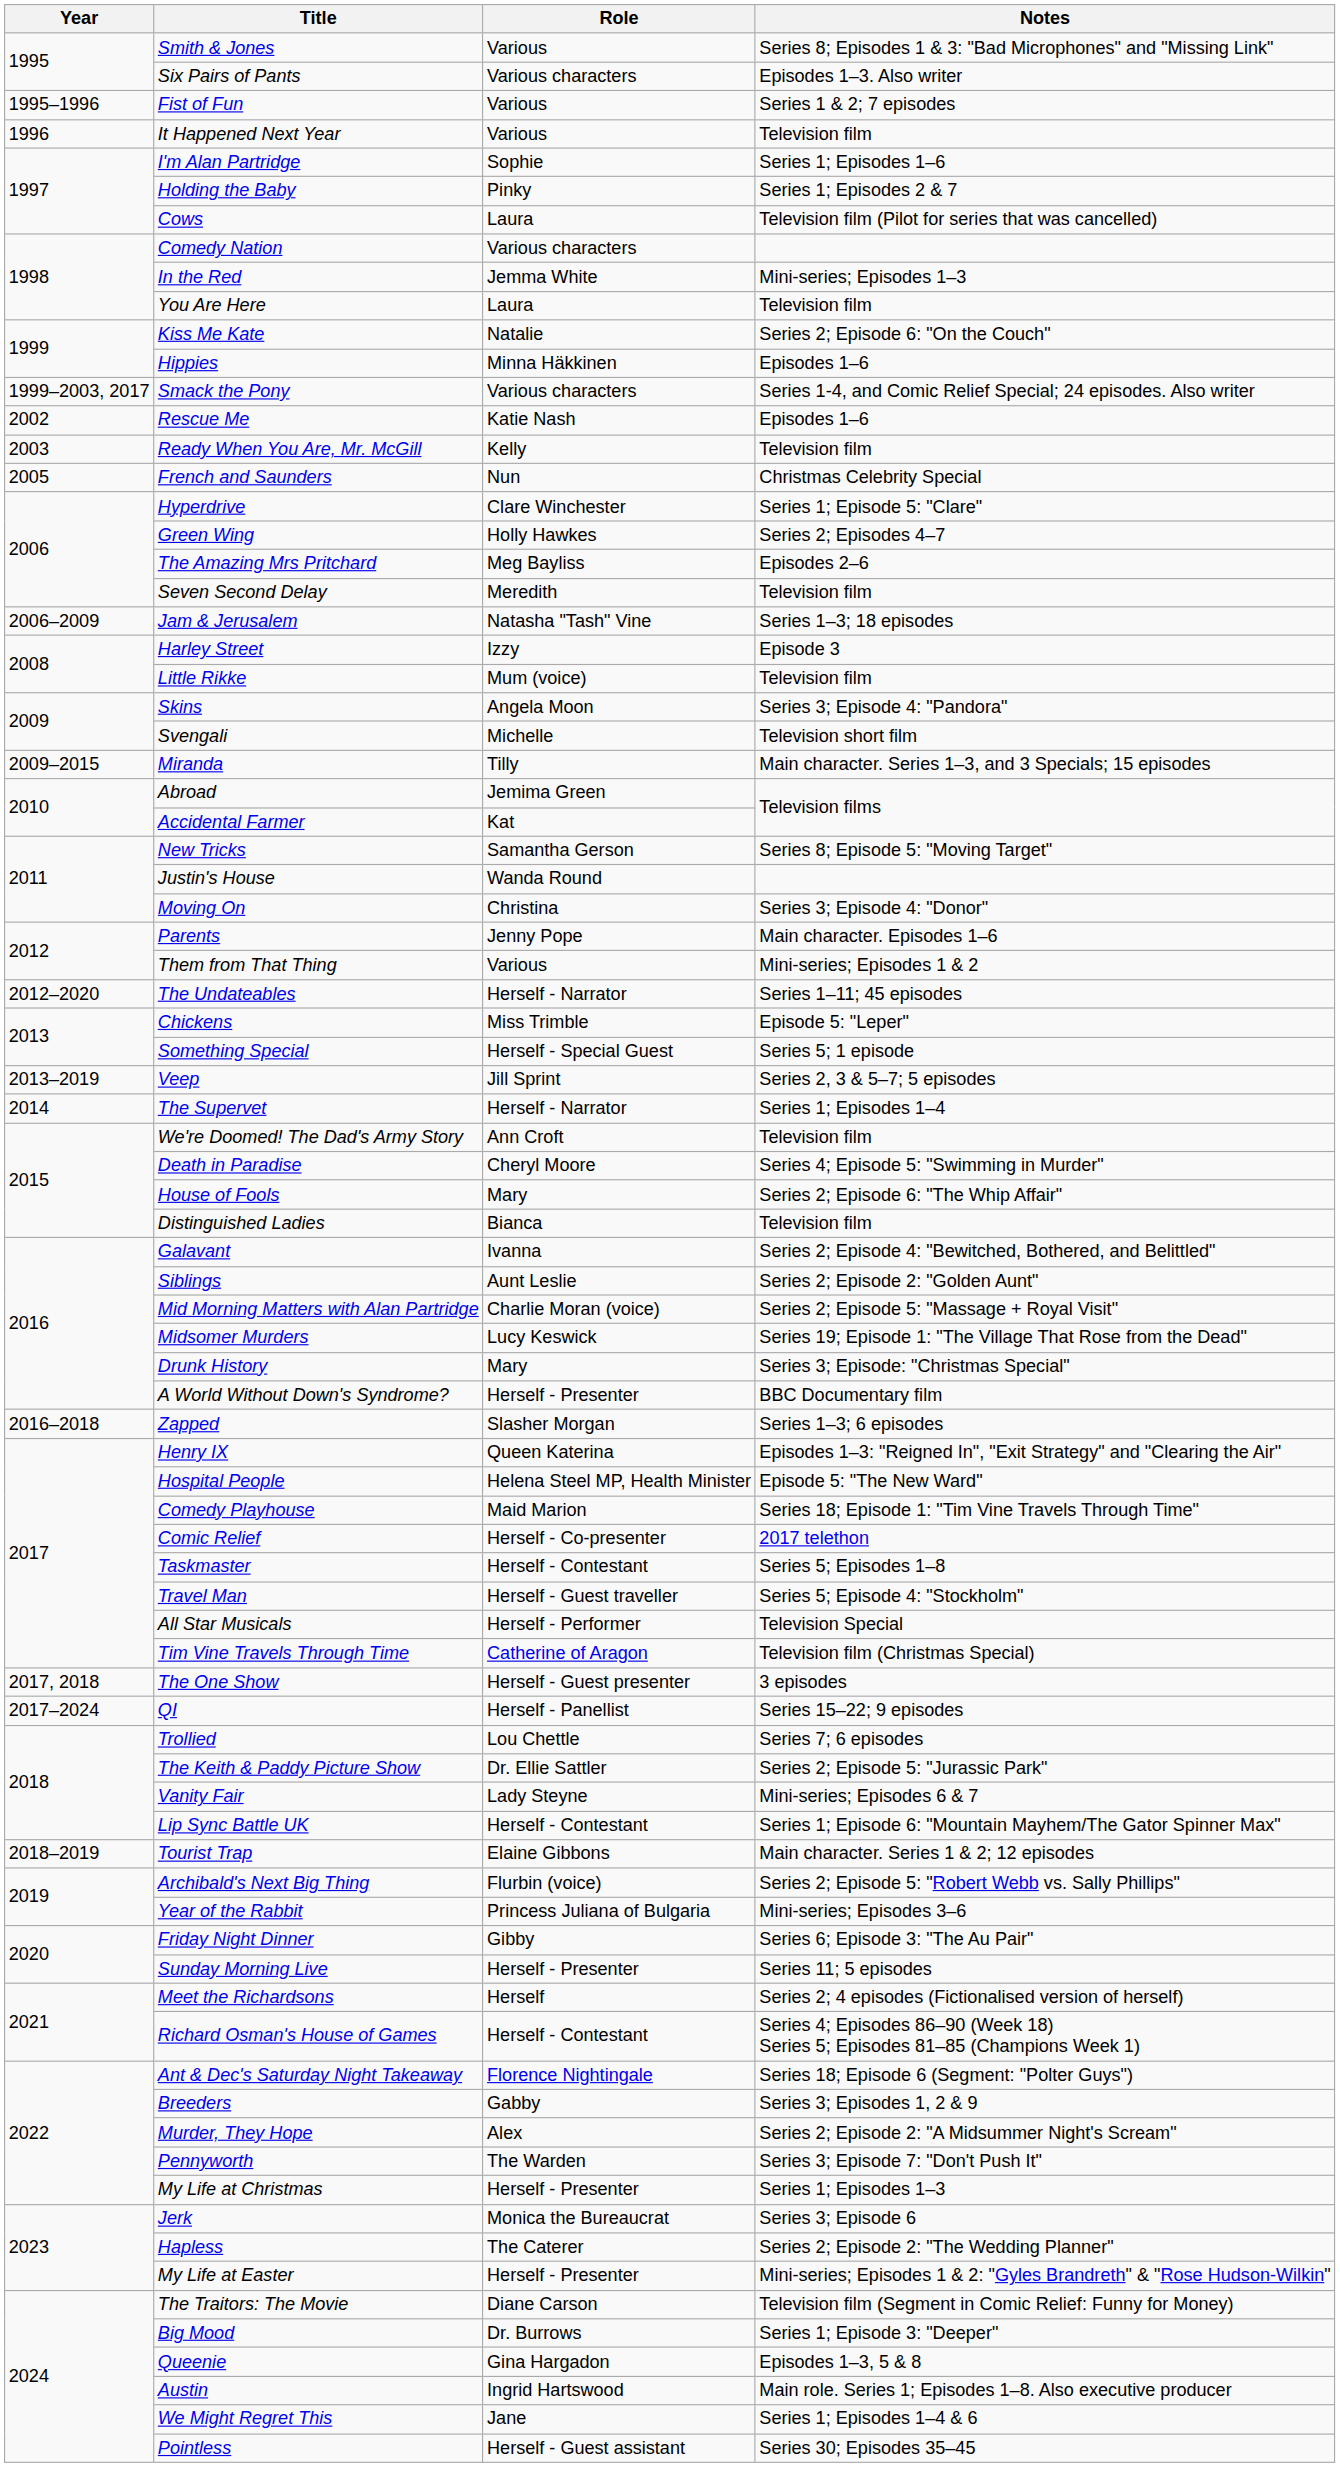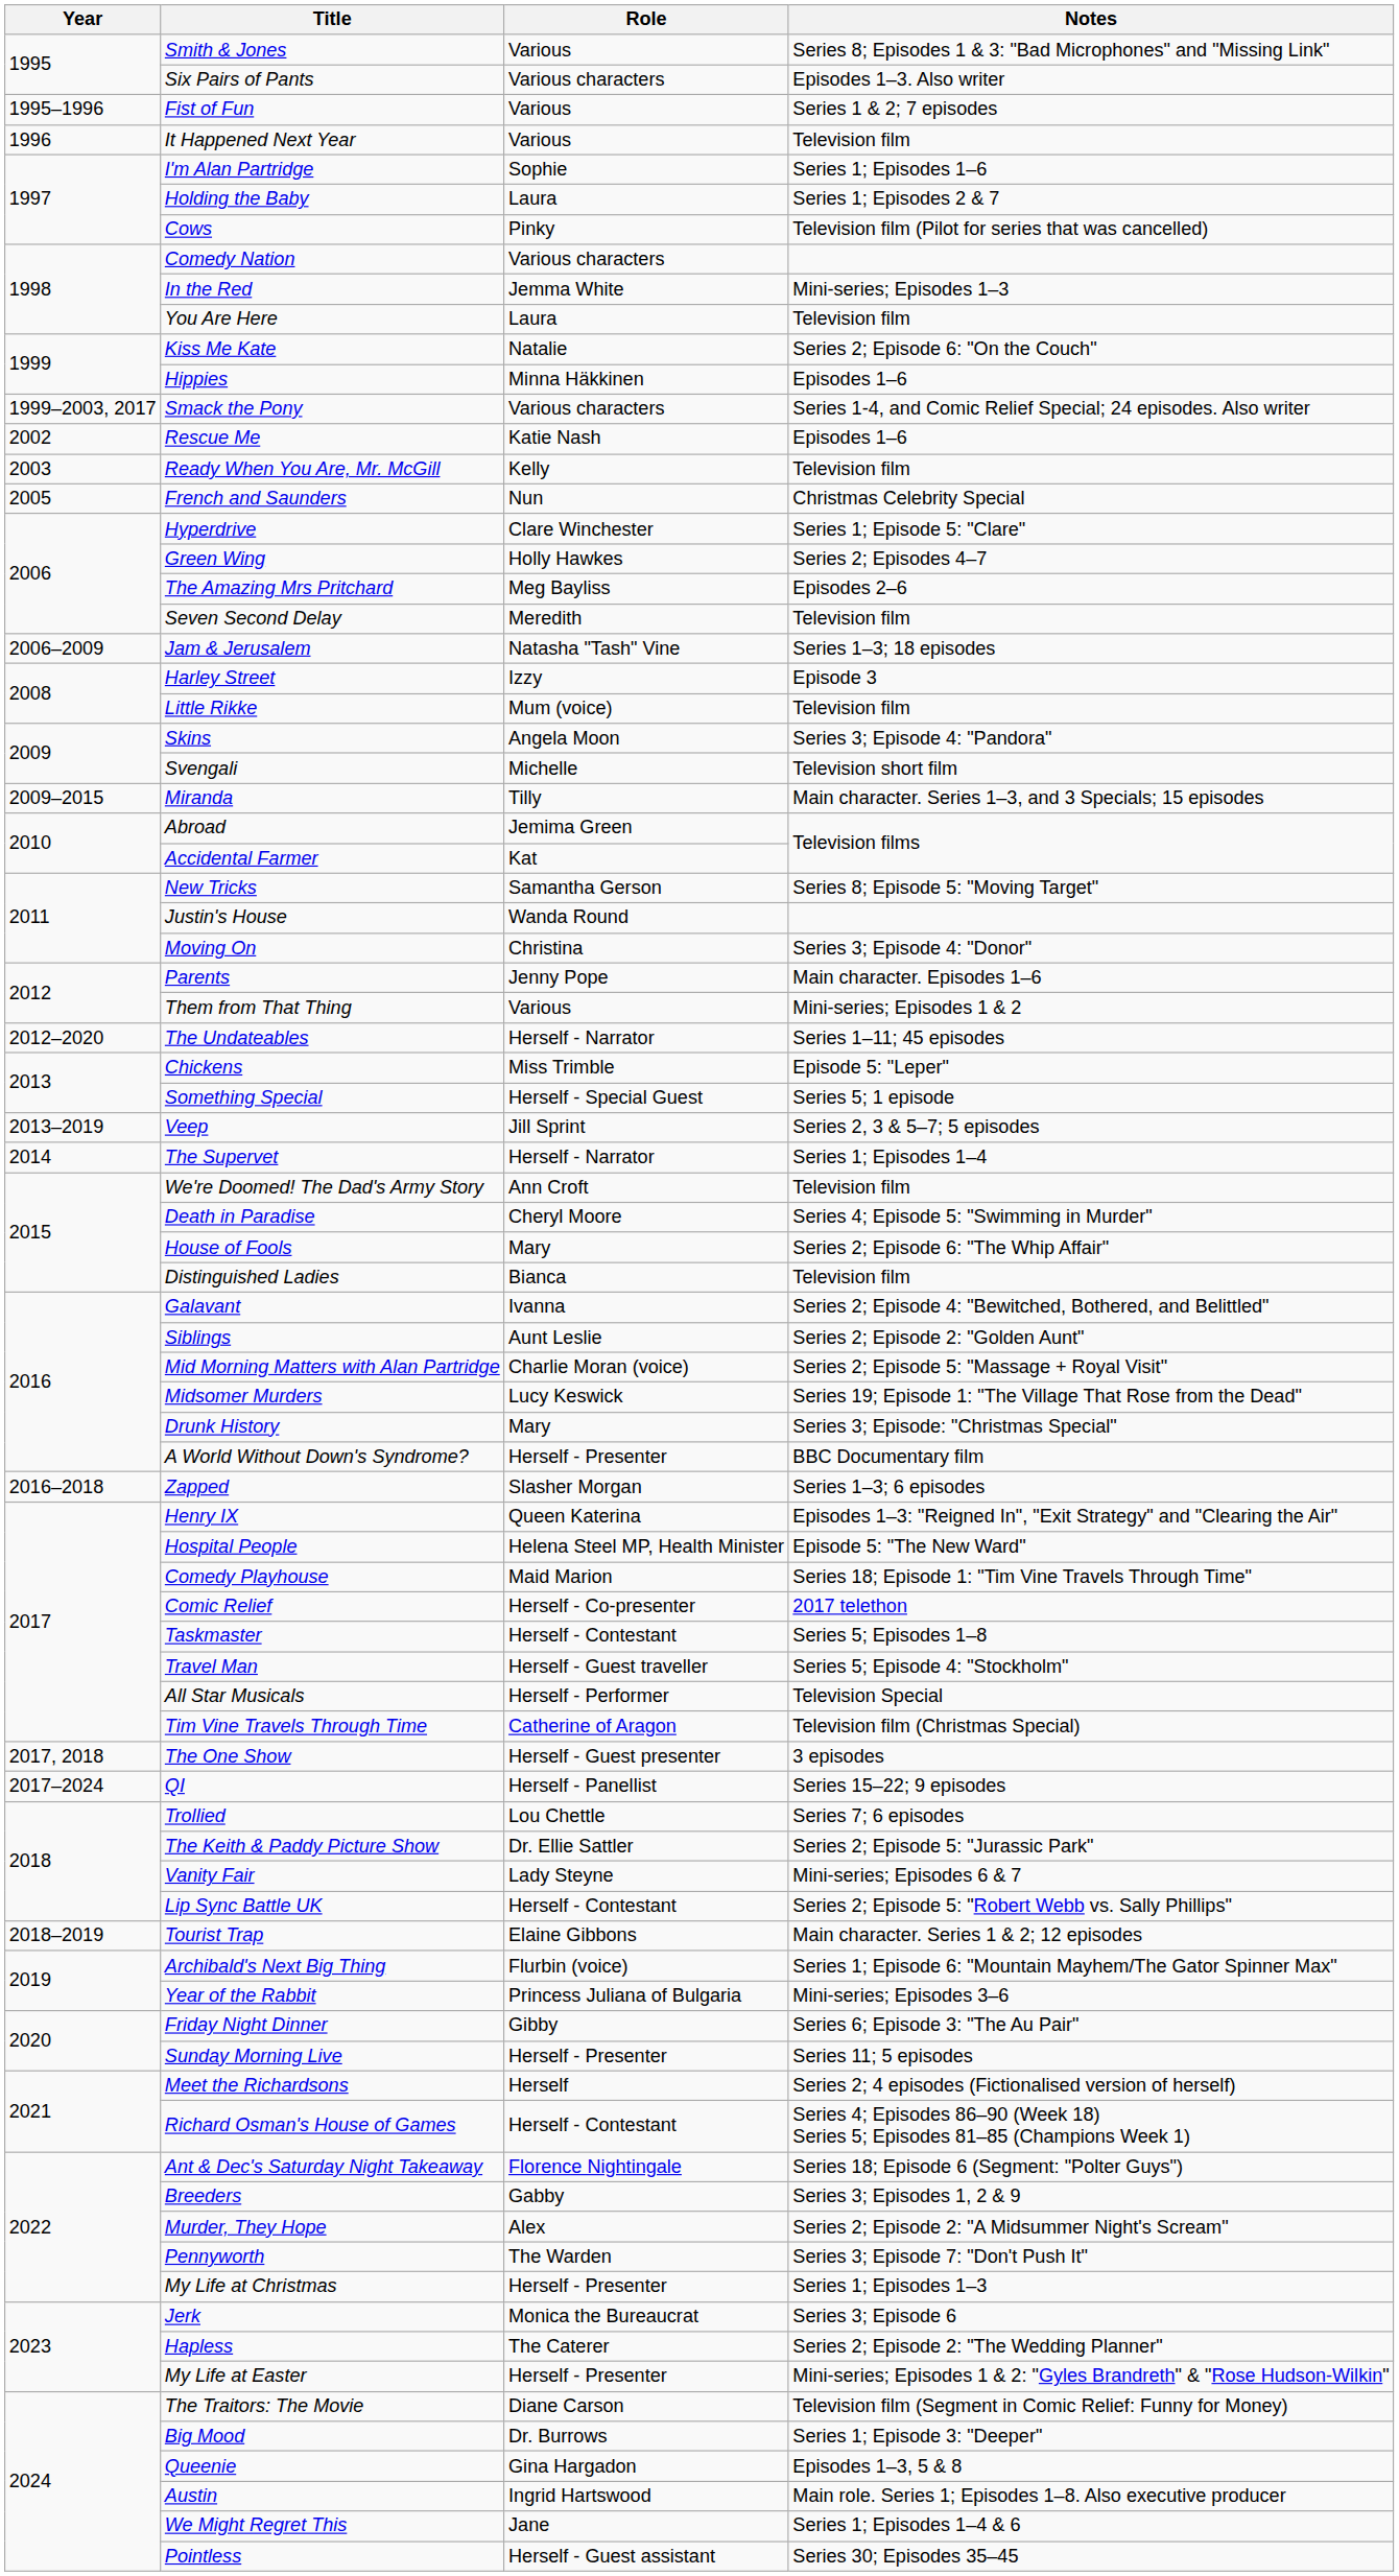Holding the Baby | Role: Pinky -> Laura
Cows | Role: Laura -> Pinky
Lip Sync Battle UK | Notes: Series 1; Episode 6: "Mountain Mayhem/The Gator Spinner Max" -> Series 2; Episode 5: "Robert Webb vs. Sally Phillips"
Archibald's Next Big Thing | Notes: Series 2; Episode 5: "Robert Webb vs. Sally Phillips" -> Series 1; Episode 6: "Mountain Mayhem/The Gator Spinner Max"
